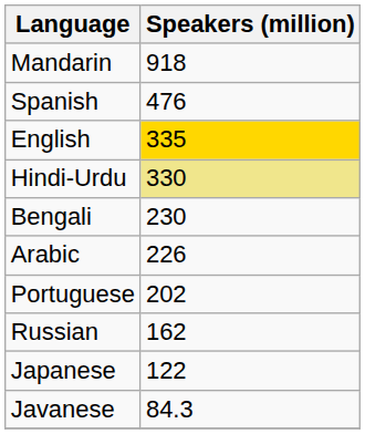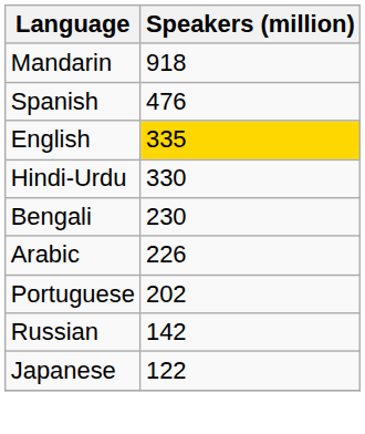Hindi-Urdu | Speakers (million): khaki background -> no background
Russian | Speakers (million): 162 -> 142
- row: Javanese | 84.3
